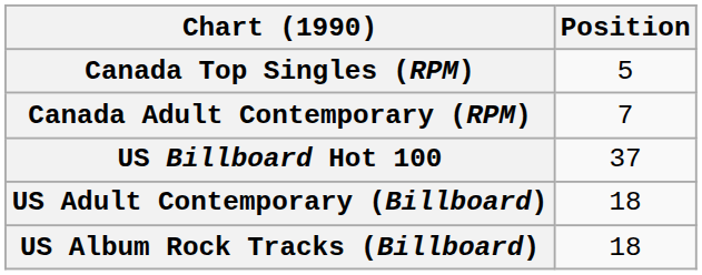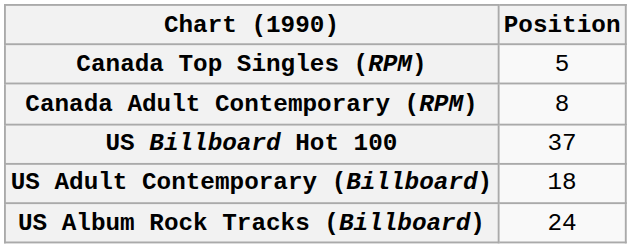Canada Adult Contemporary (RPM) | Position: 7 -> 8
US Album Rock Tracks (Billboard) | Position: 18 -> 24
